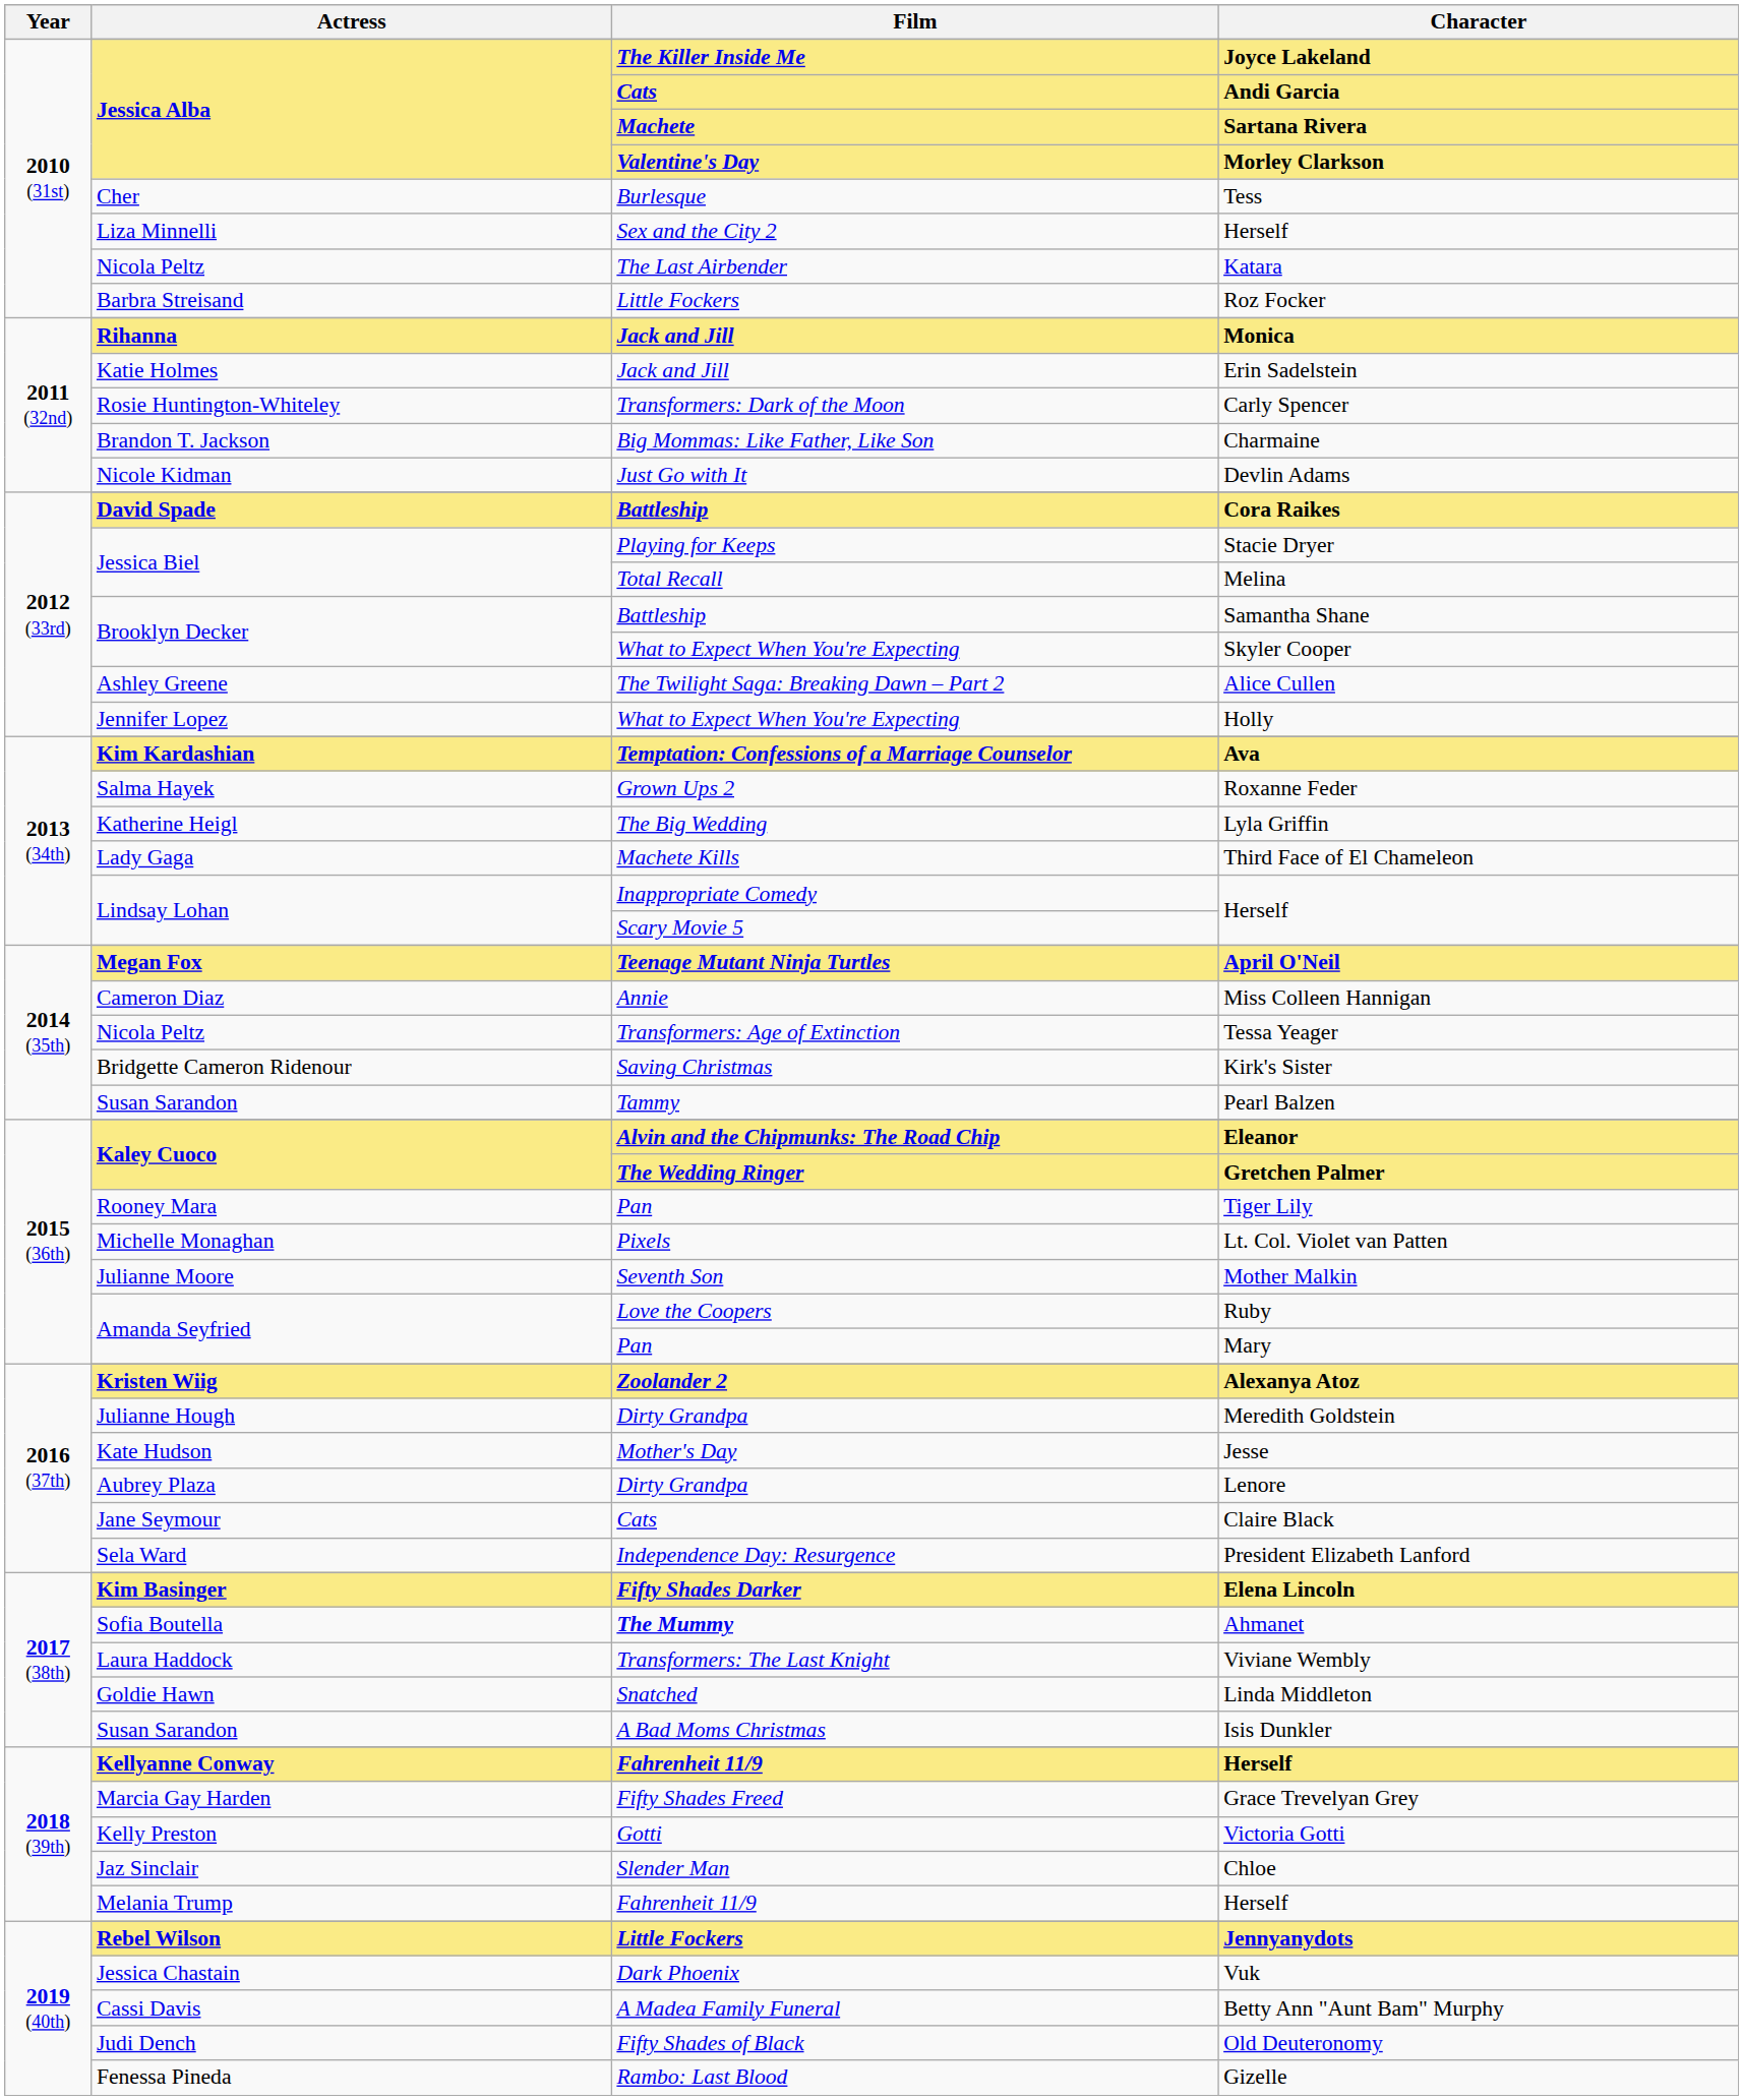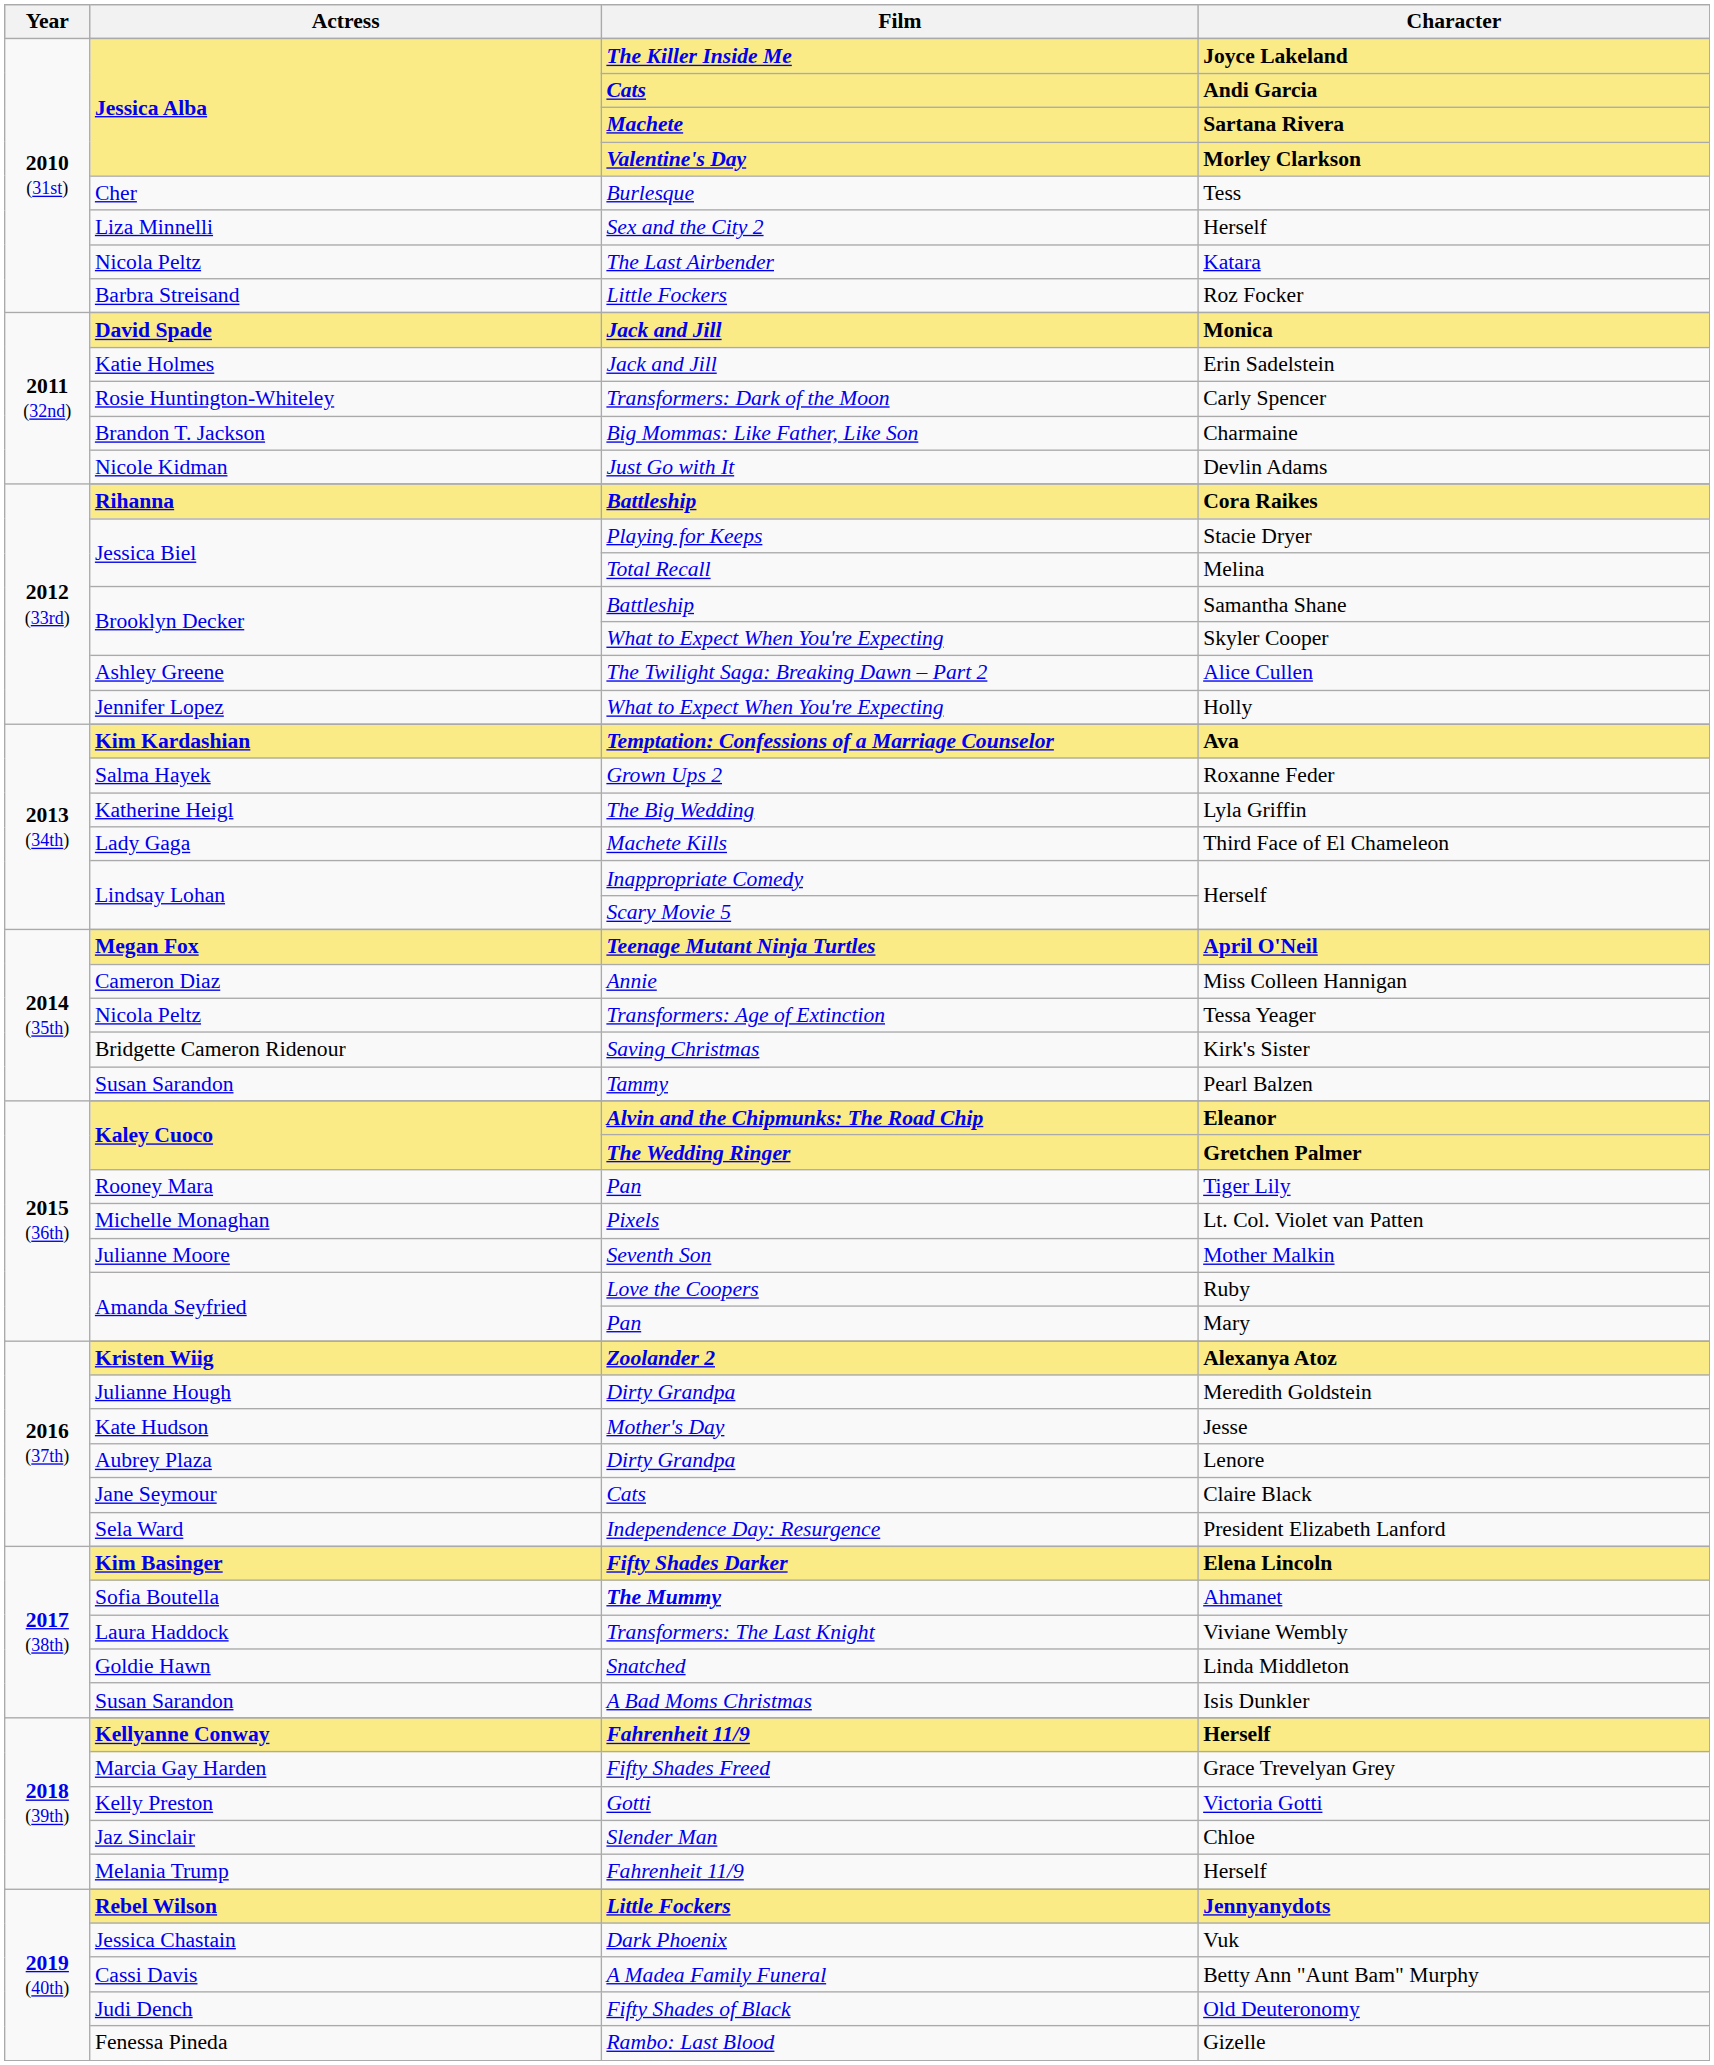Monica | Actress: Rihanna -> David Spade
Cora Raikes | Actress: David Spade -> Rihanna
